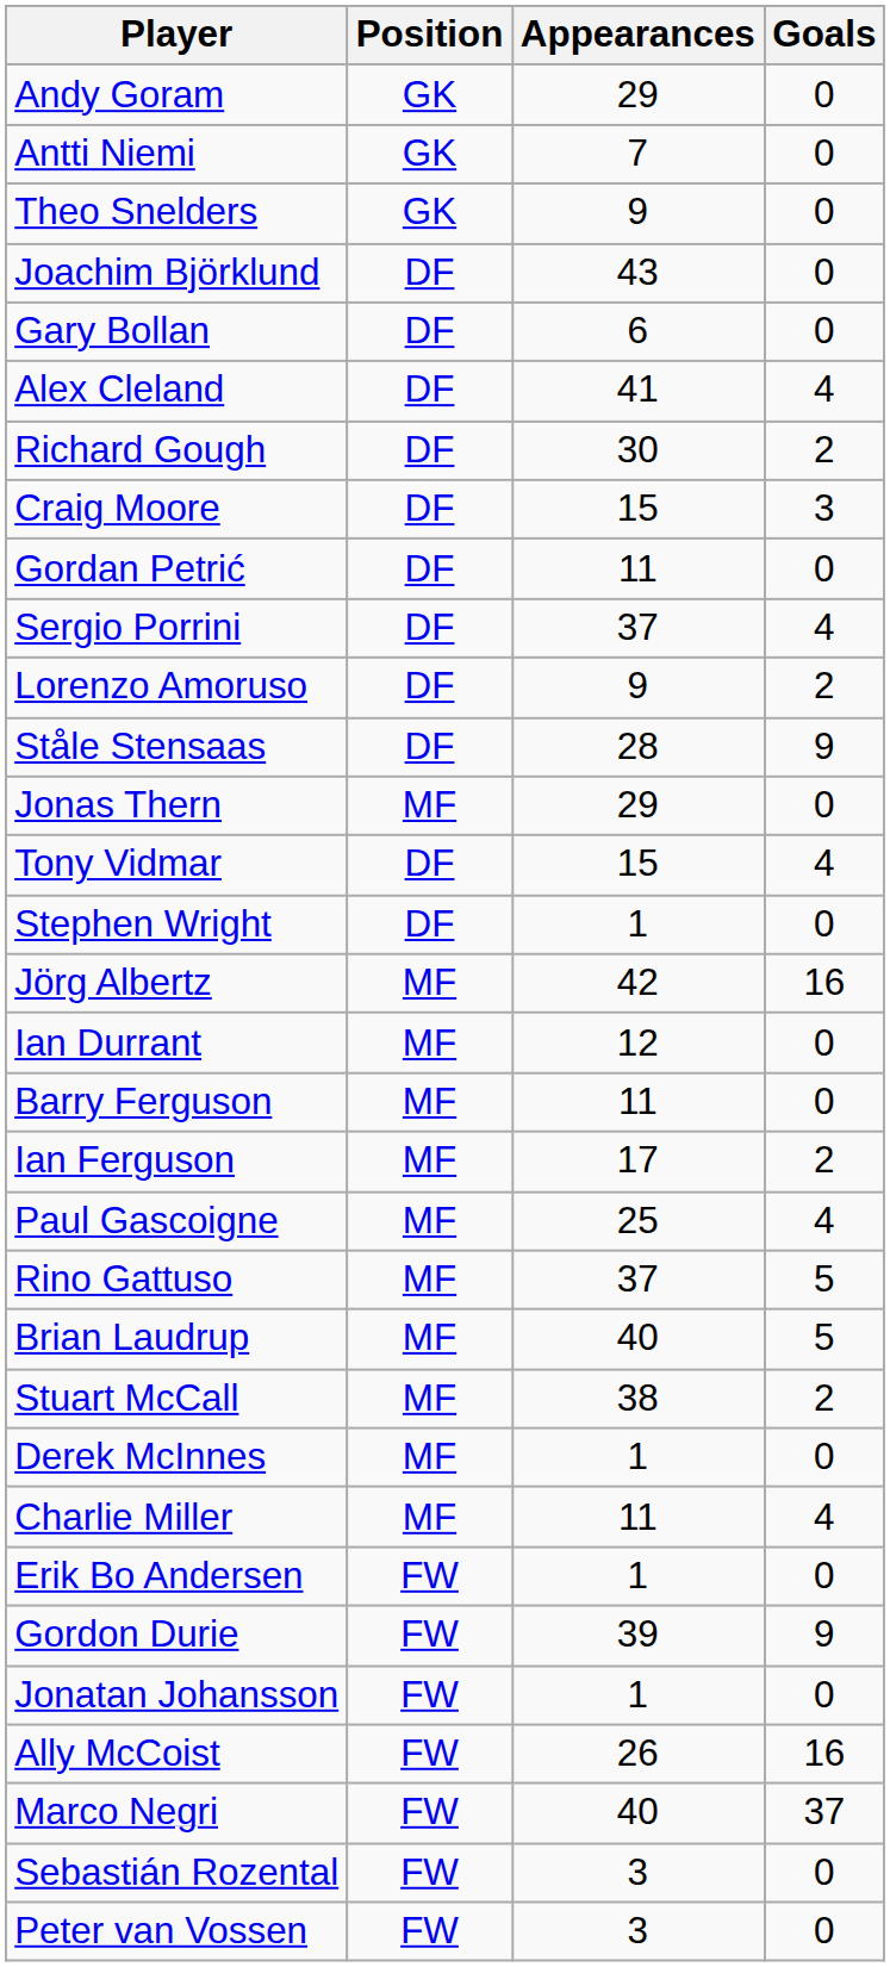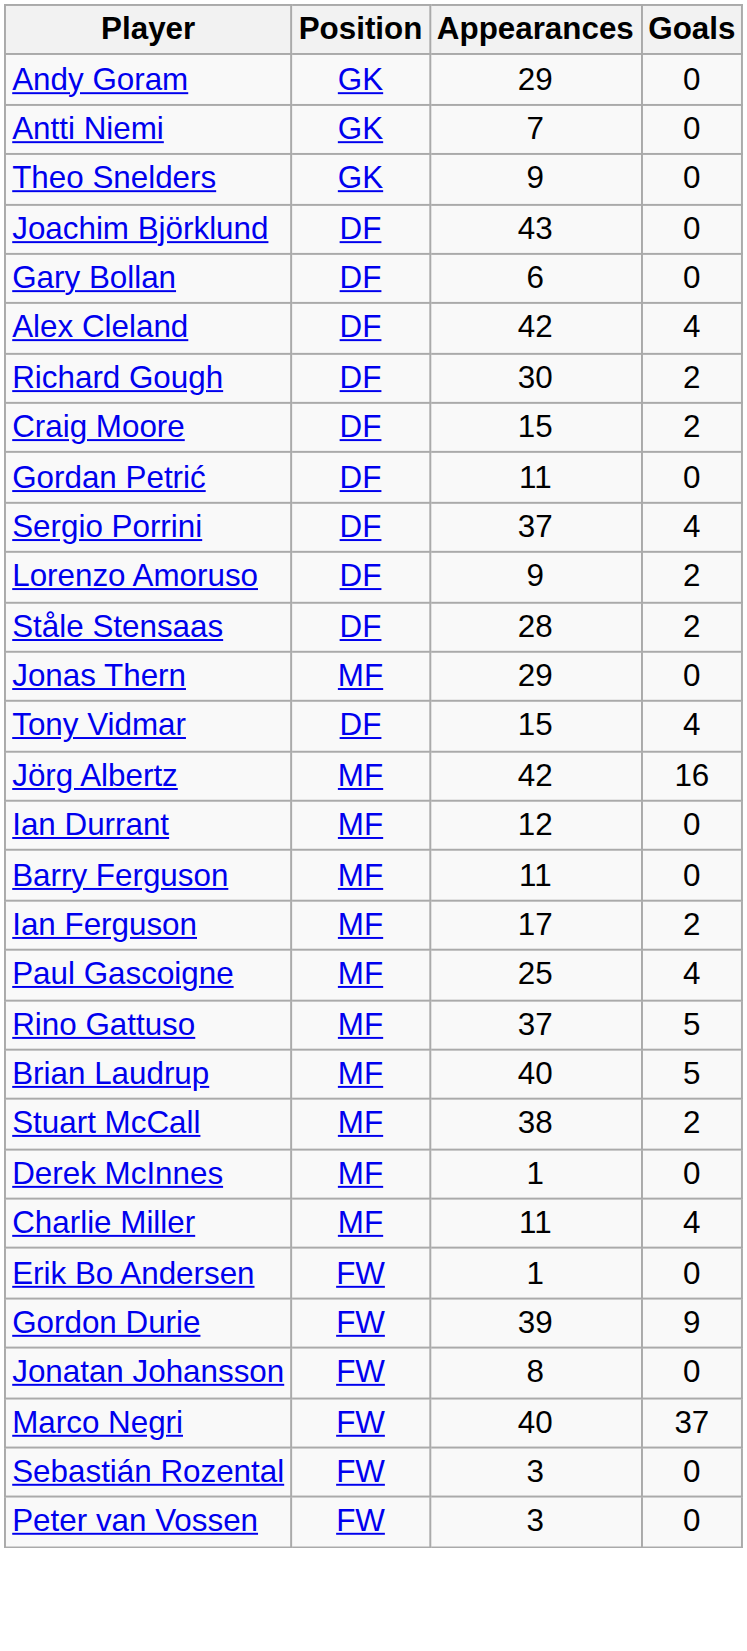Alex Cleland | Appearances: 41 -> 42
Craig Moore | Goals: 3 -> 2
Ståle Stensaas | Goals: 9 -> 2
- row: Stephen Wright | DF | 1 | 0
Jonatan Johansson | Appearances: 1 -> 8
- row: Ally McCoist | FW | 26 | 16
